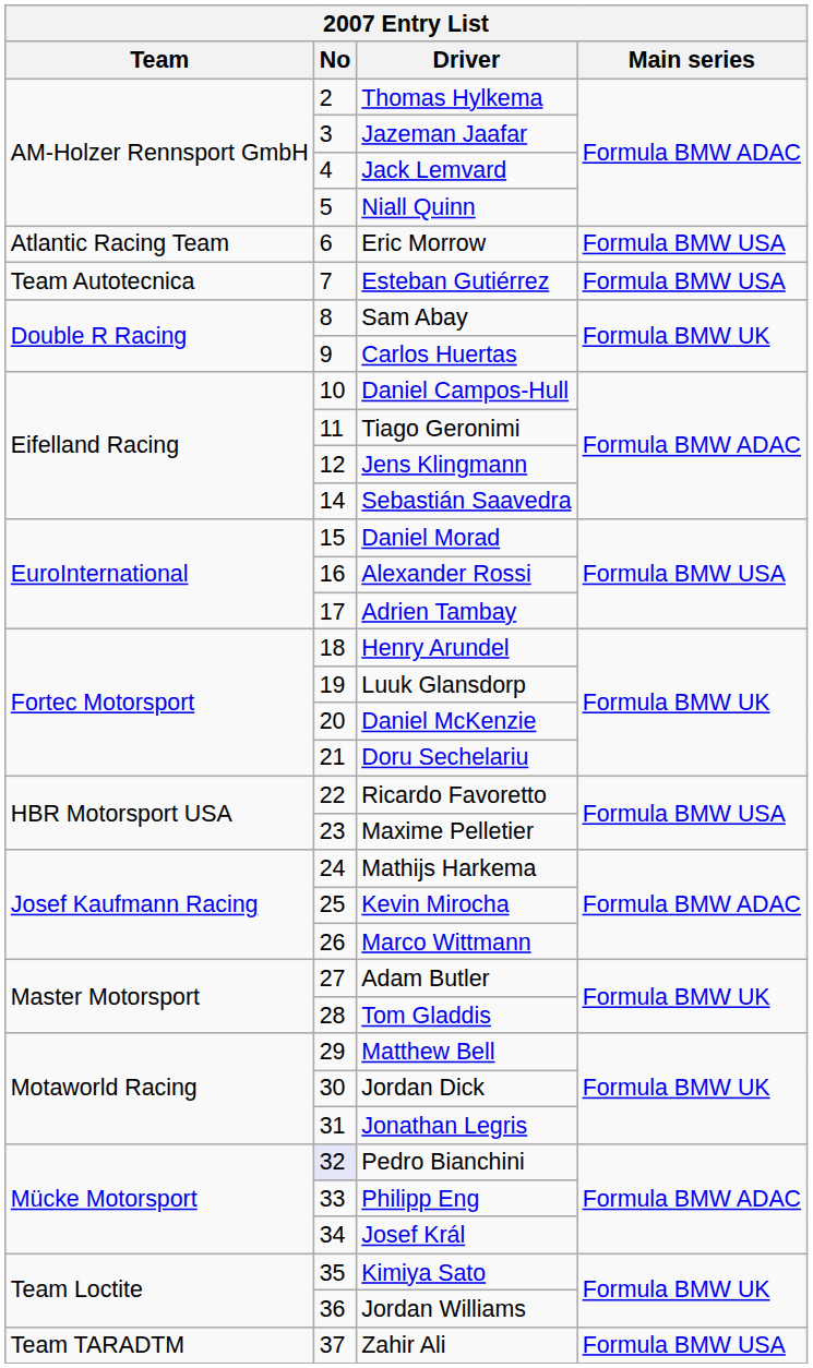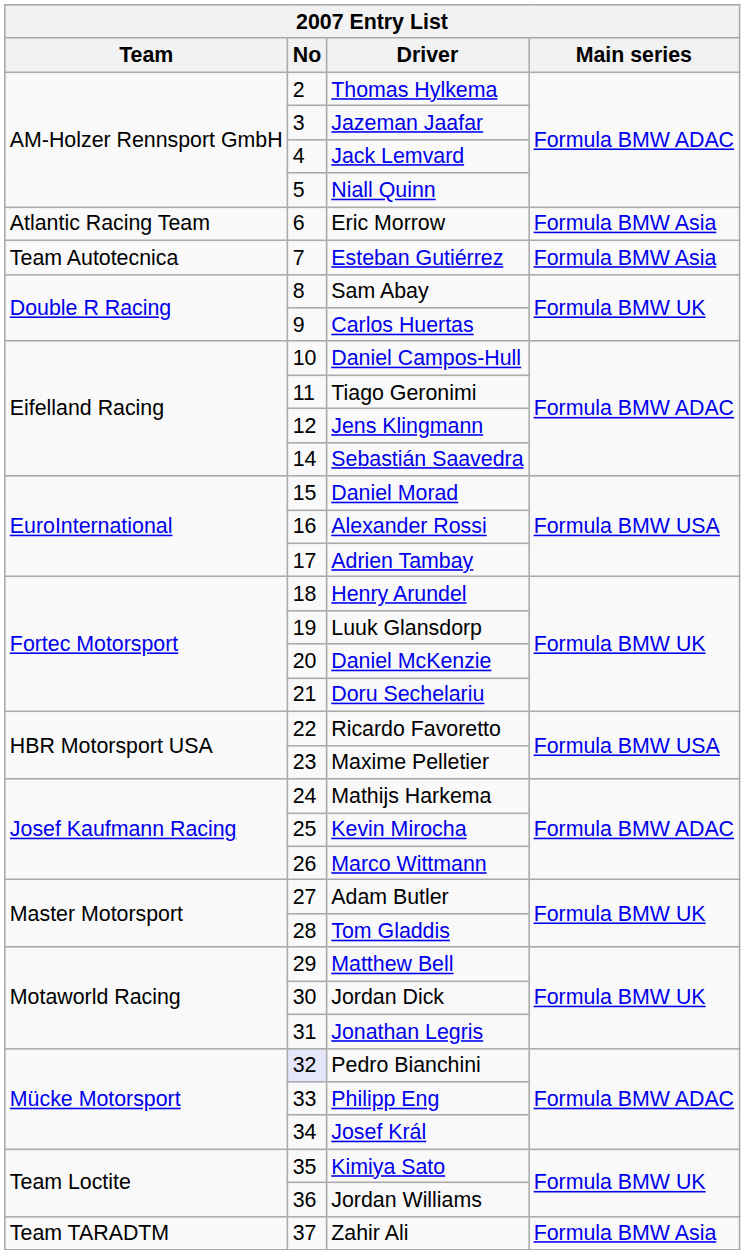Eric Morrow | Main series: Formula BMW USA -> Formula BMW Asia
Esteban Gutiérrez | Main series: Formula BMW USA -> Formula BMW Asia
Zahir Ali | Main series: Formula BMW USA -> Formula BMW Asia
